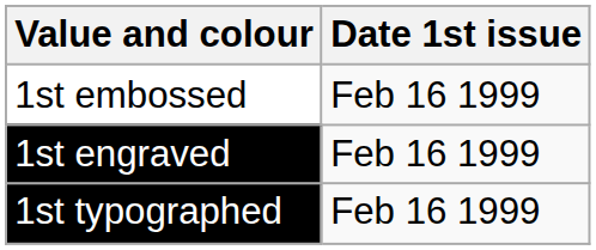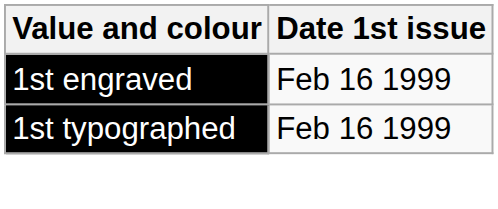- row: 1st embossed | Feb 16 1999
